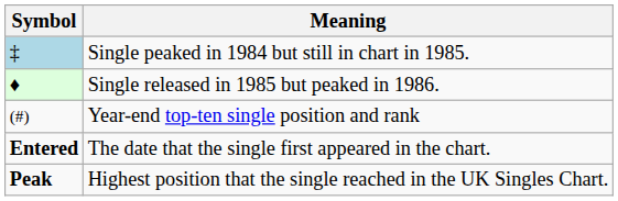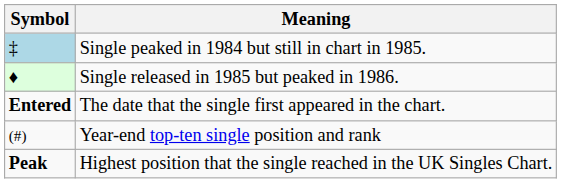rows swapped: Year-end top-ten single position and rank <-> The date that the single first appeared in the chart.
